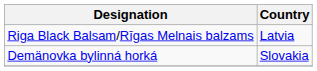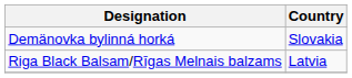rows swapped: Riga Black Balsam/Rīgas Melnais balzams <-> Demänovka bylinná horká
